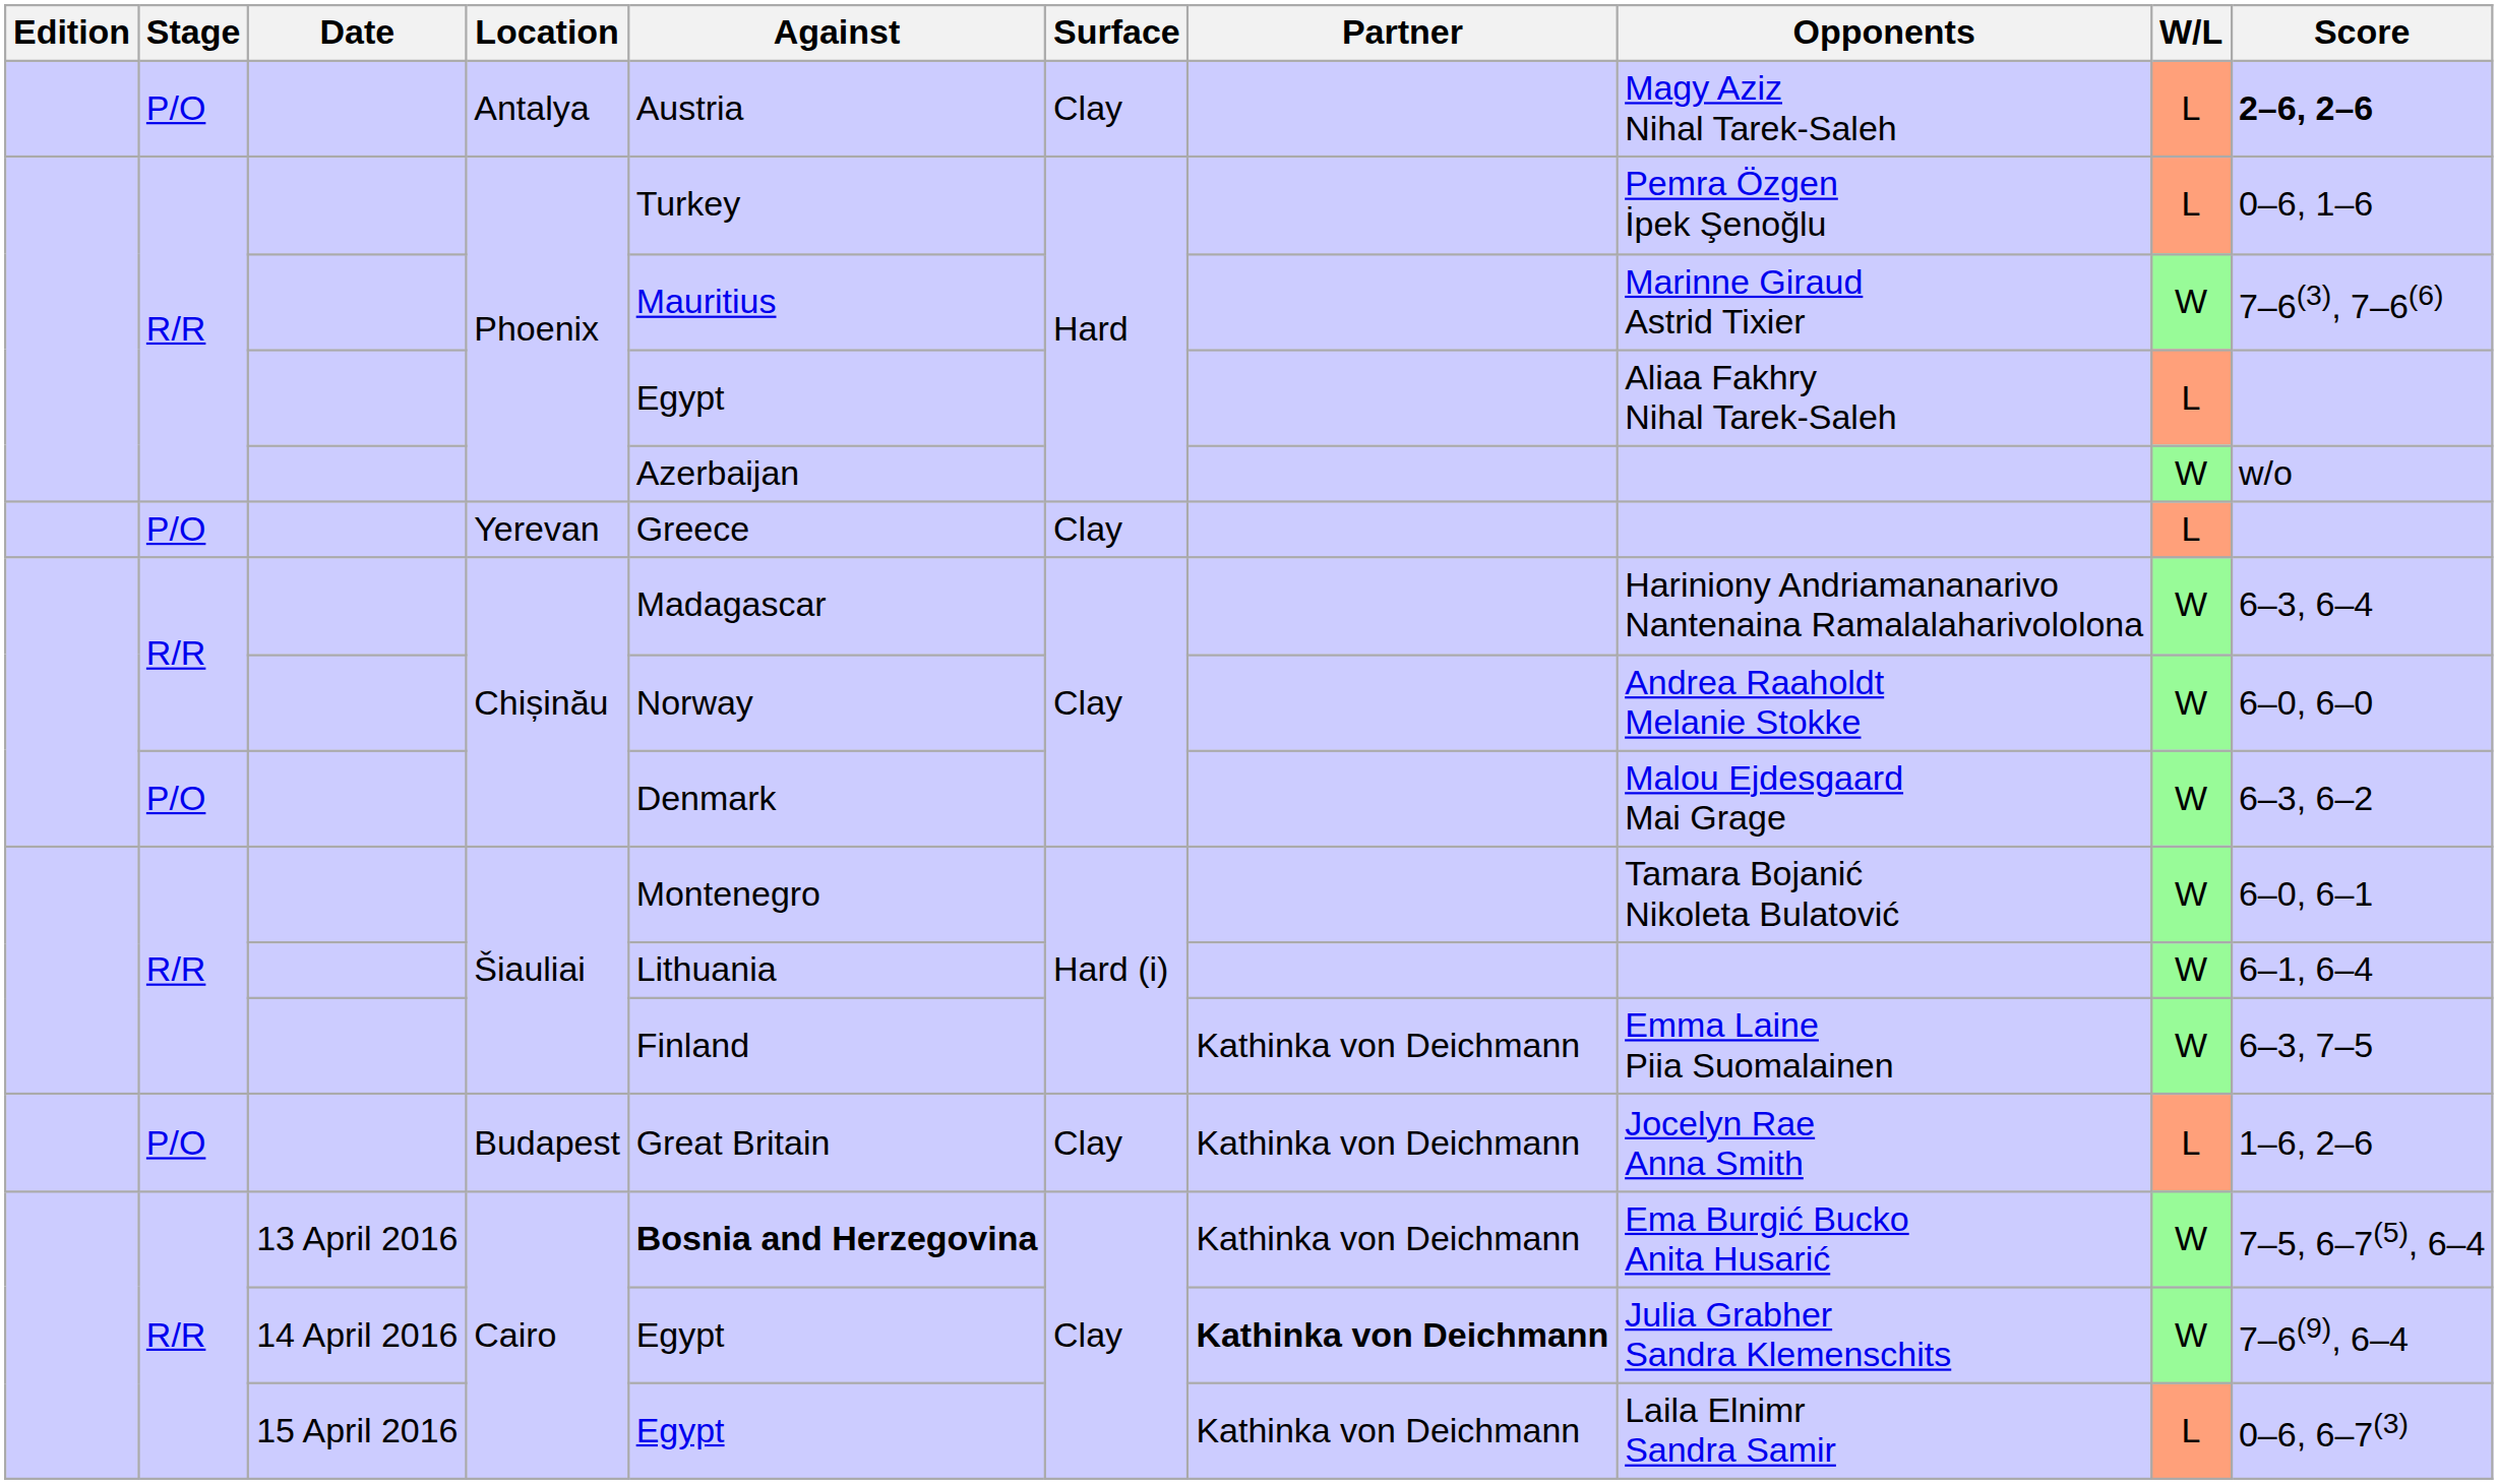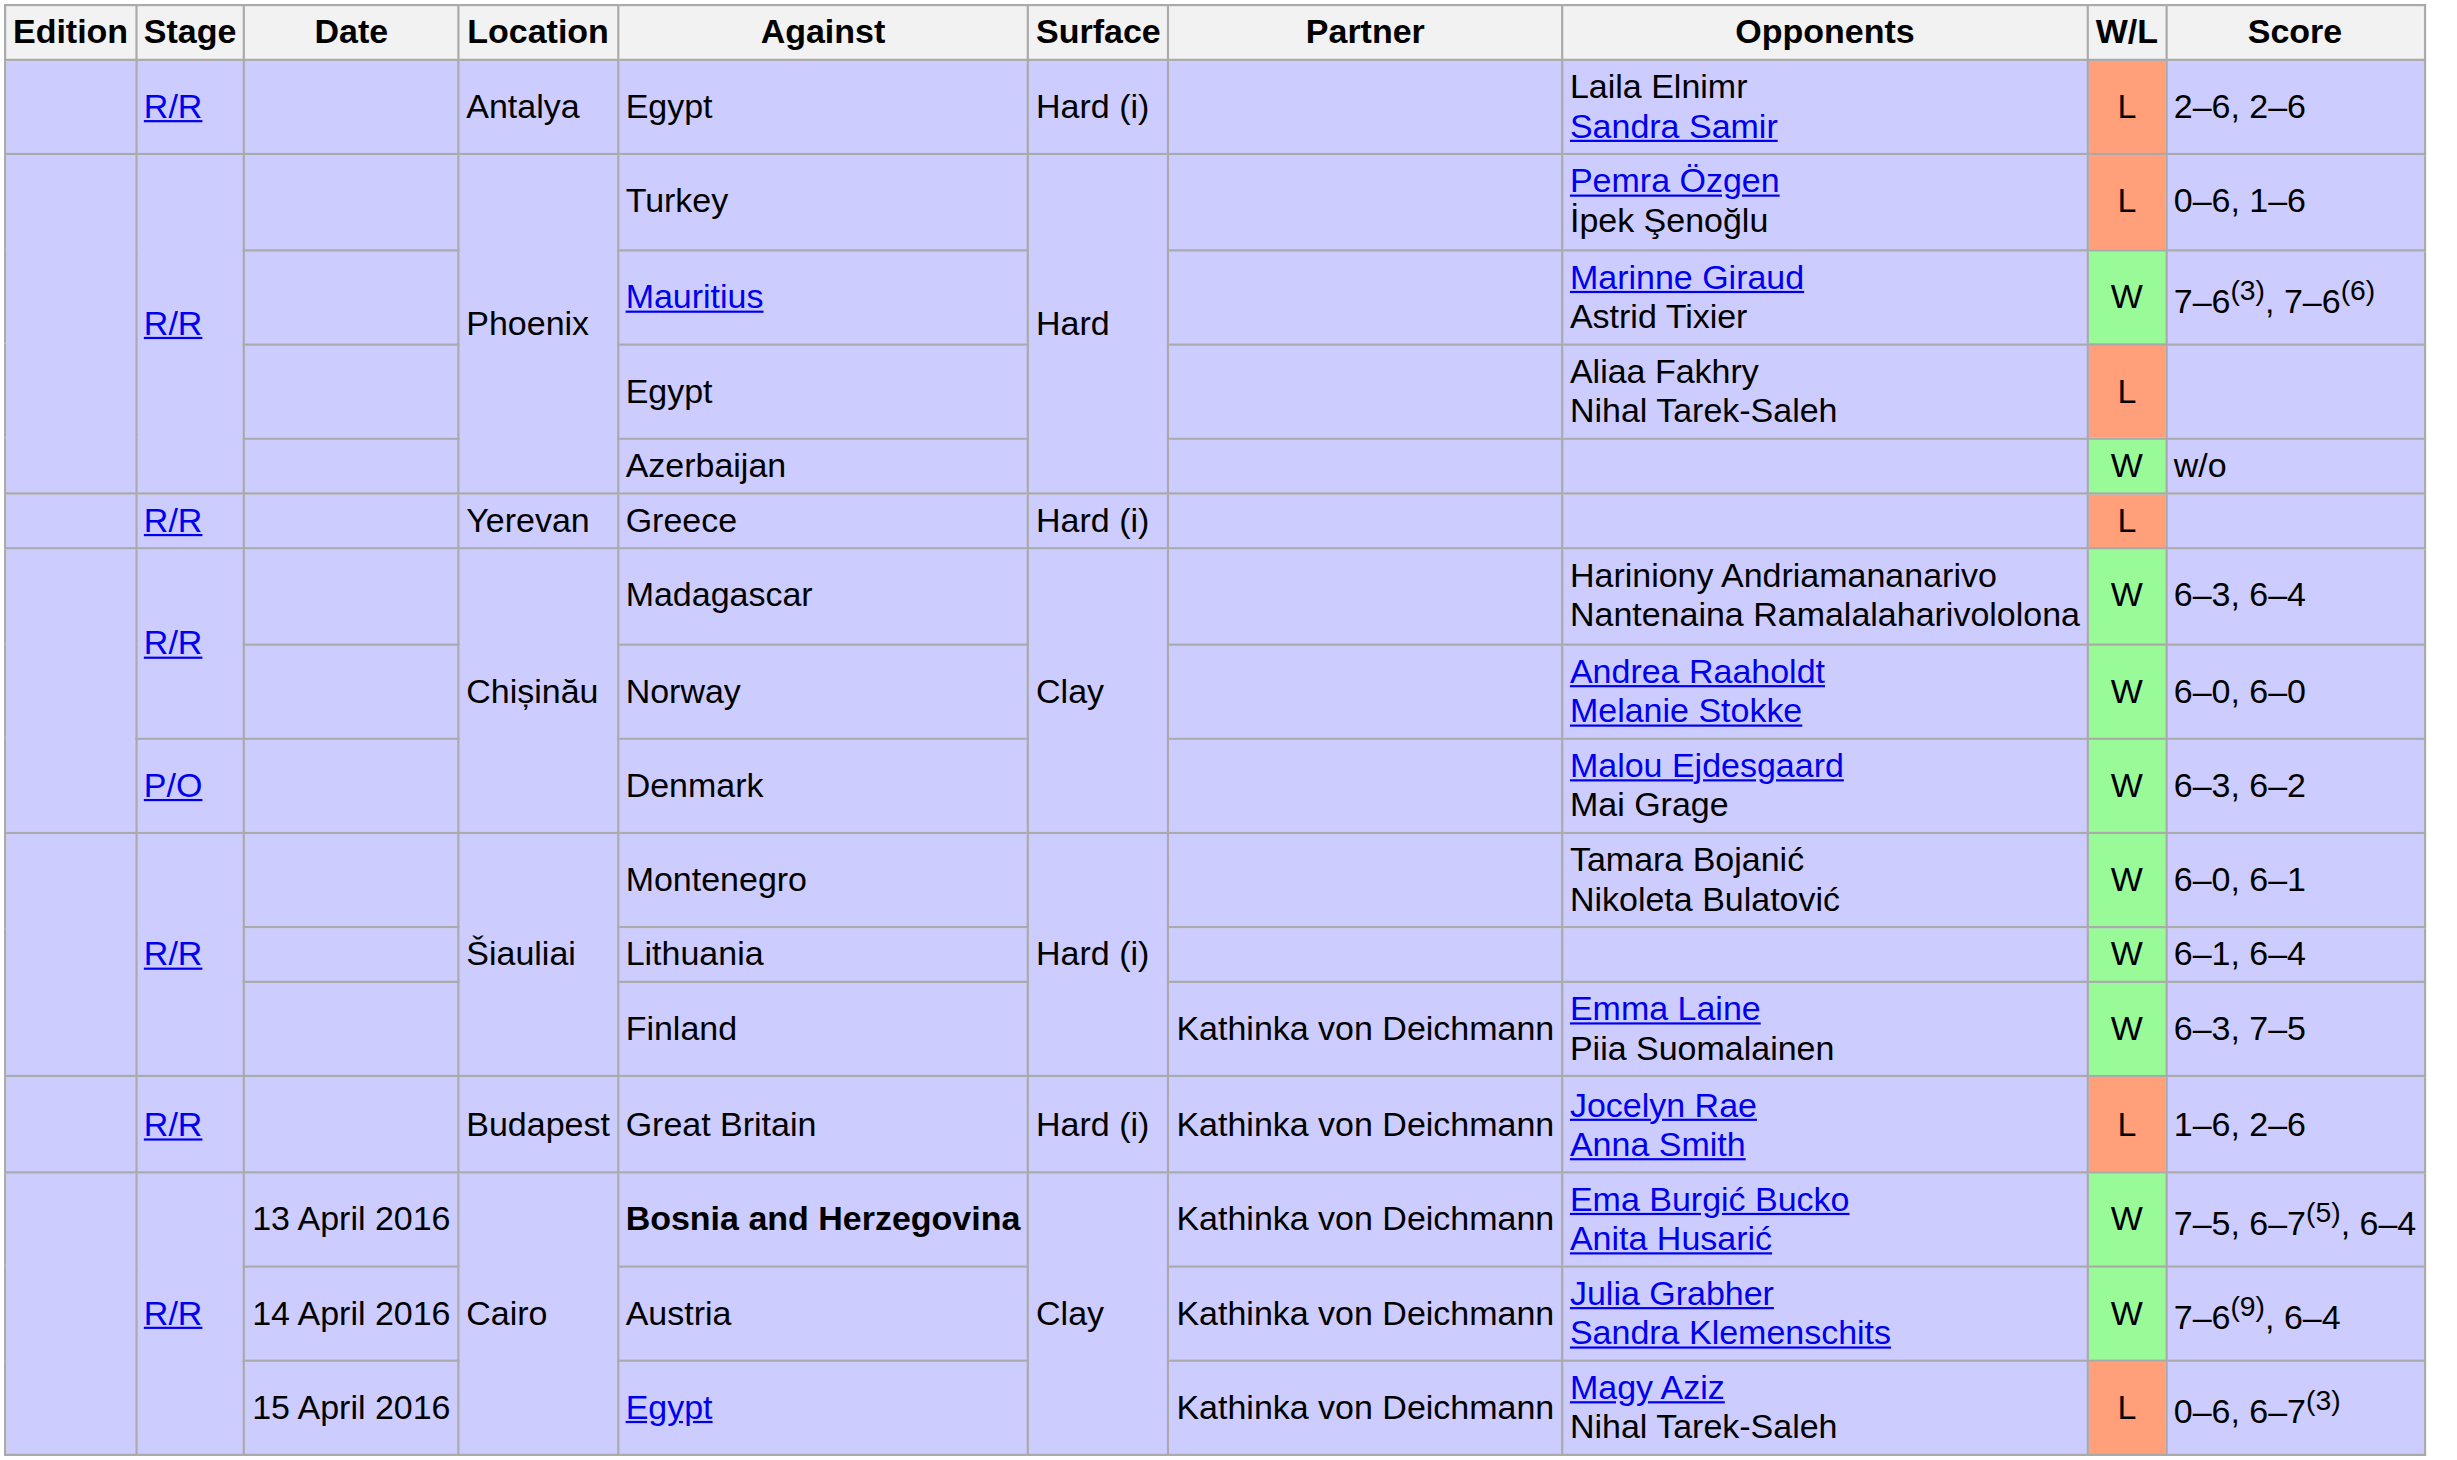Antalya | Stage: P/O -> R/R
Antalya | Against: Austria -> Egypt
Antalya | Surface: Clay -> Hard (i)
Antalya | Opponents: Magy Aziz Nihal Tarek-Saleh -> Laila Elnimr Sandra Samir
Antalya | Score: bold -> normal
Yerevan | Stage: P/O -> R/R
Yerevan | Surface: Clay -> Hard (i)
Budapest | Stage: P/O -> R/R
Budapest | Surface: Clay -> Hard (i)
14 April 2016 / Cairo | Against: Egypt -> Austria
14 April 2016 / Cairo | Partner: bold -> normal
15 April 2016 / Cairo | Opponents: Laila Elnimr Sandra Samir -> Magy Aziz Nihal Tarek-Saleh
